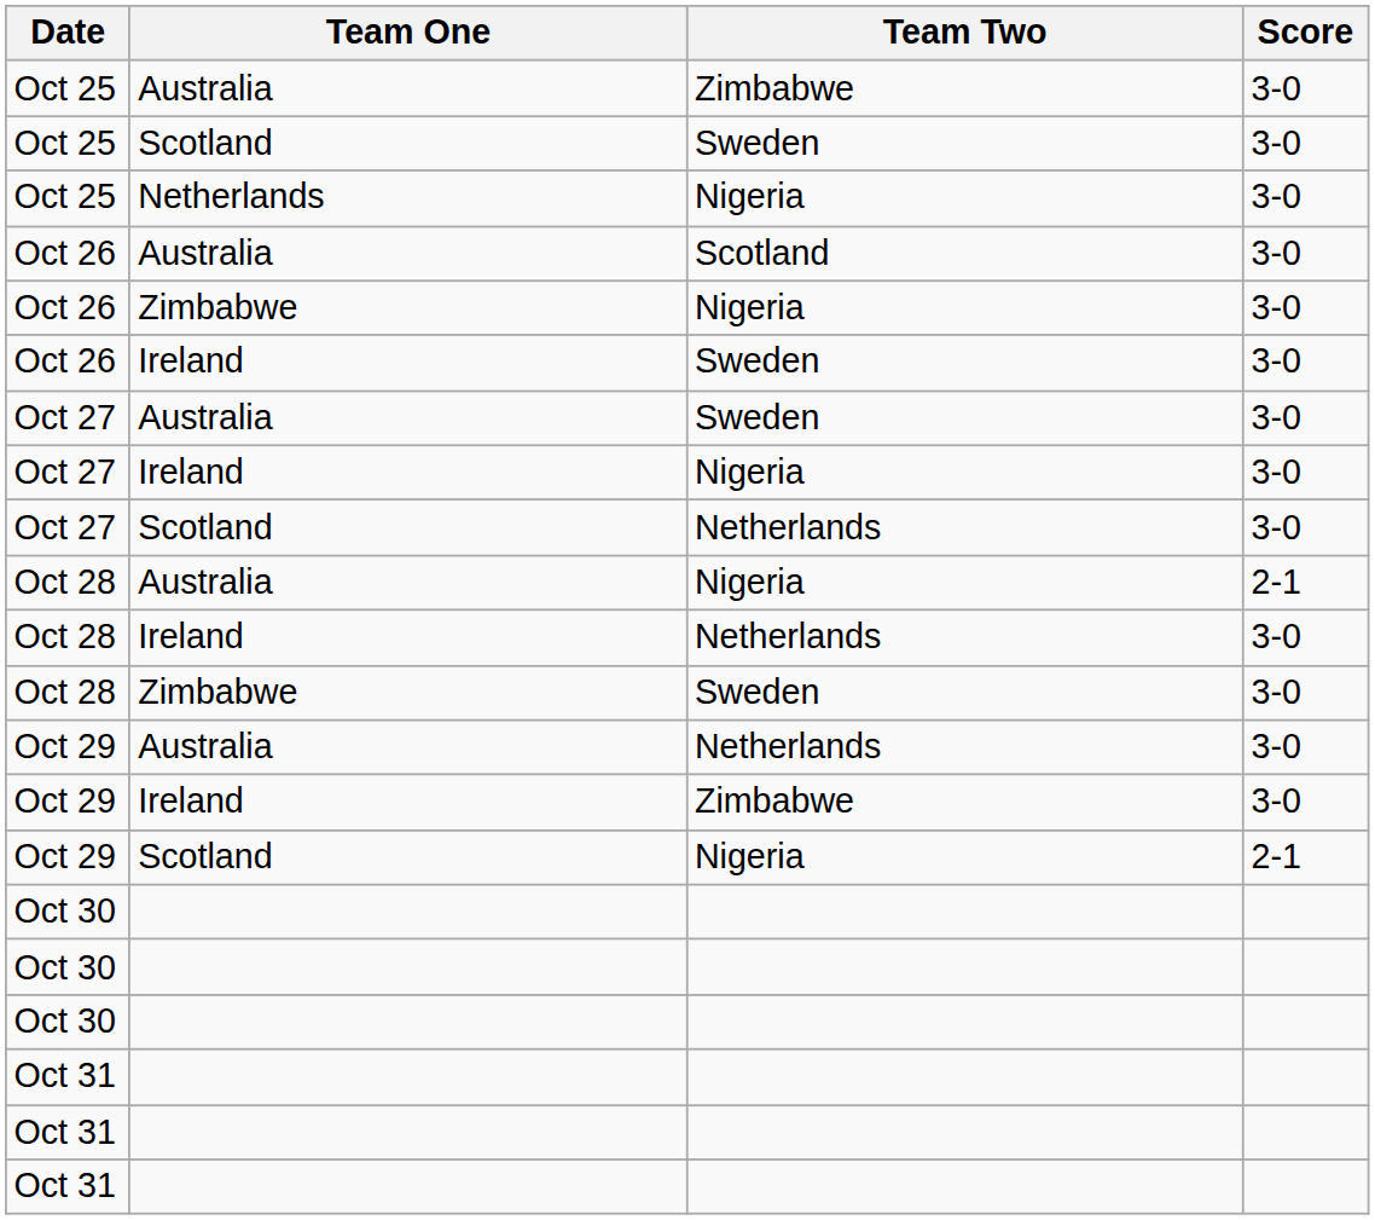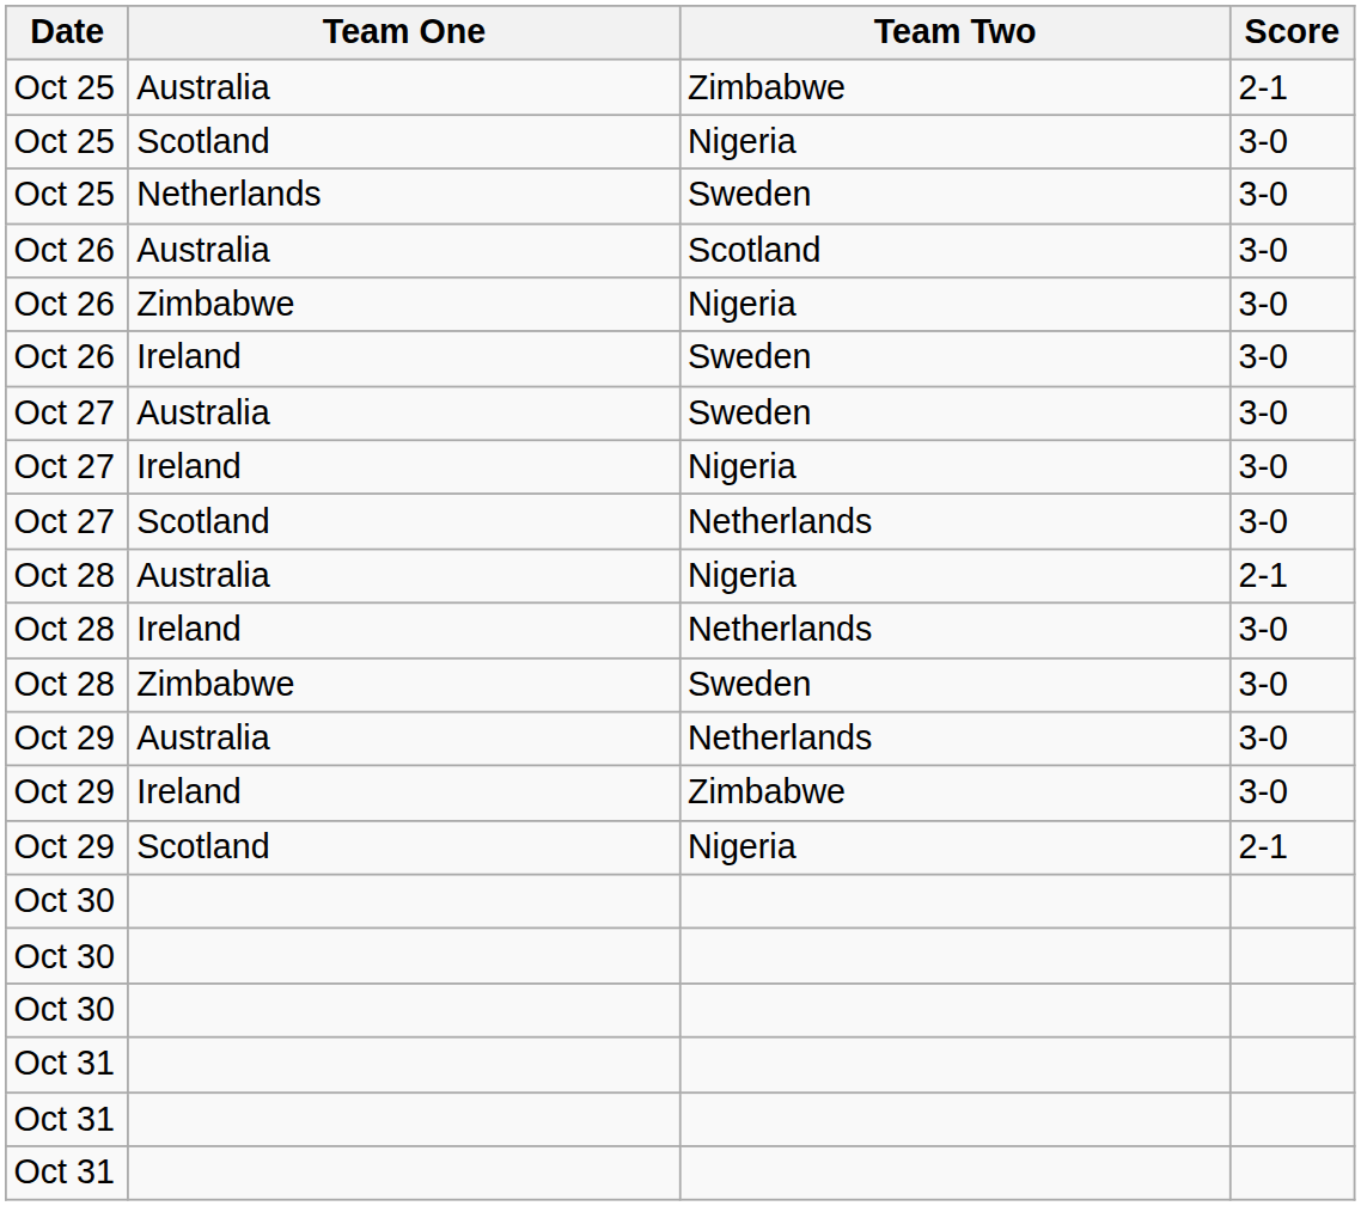Oct 25 / Australia | Score: 3-0 -> 2-1
Oct 25 / Scotland | Team Two: Sweden -> Nigeria
Oct 25 / Netherlands | Team Two: Nigeria -> Sweden
